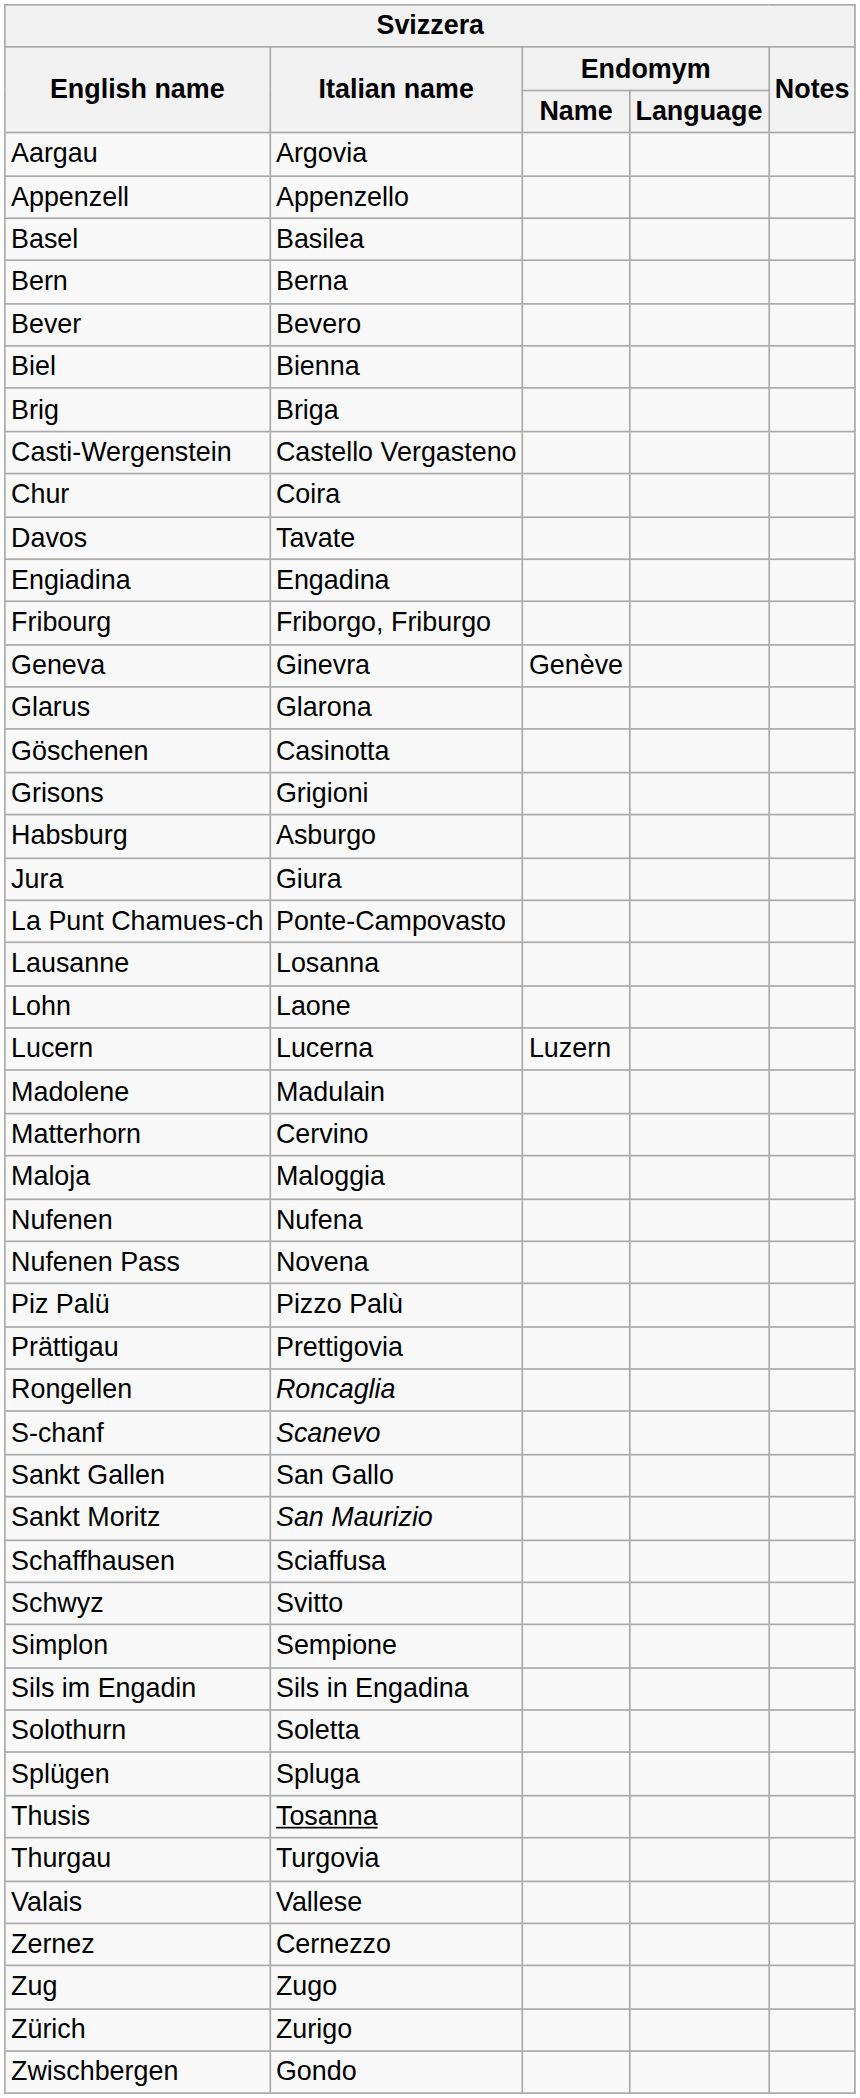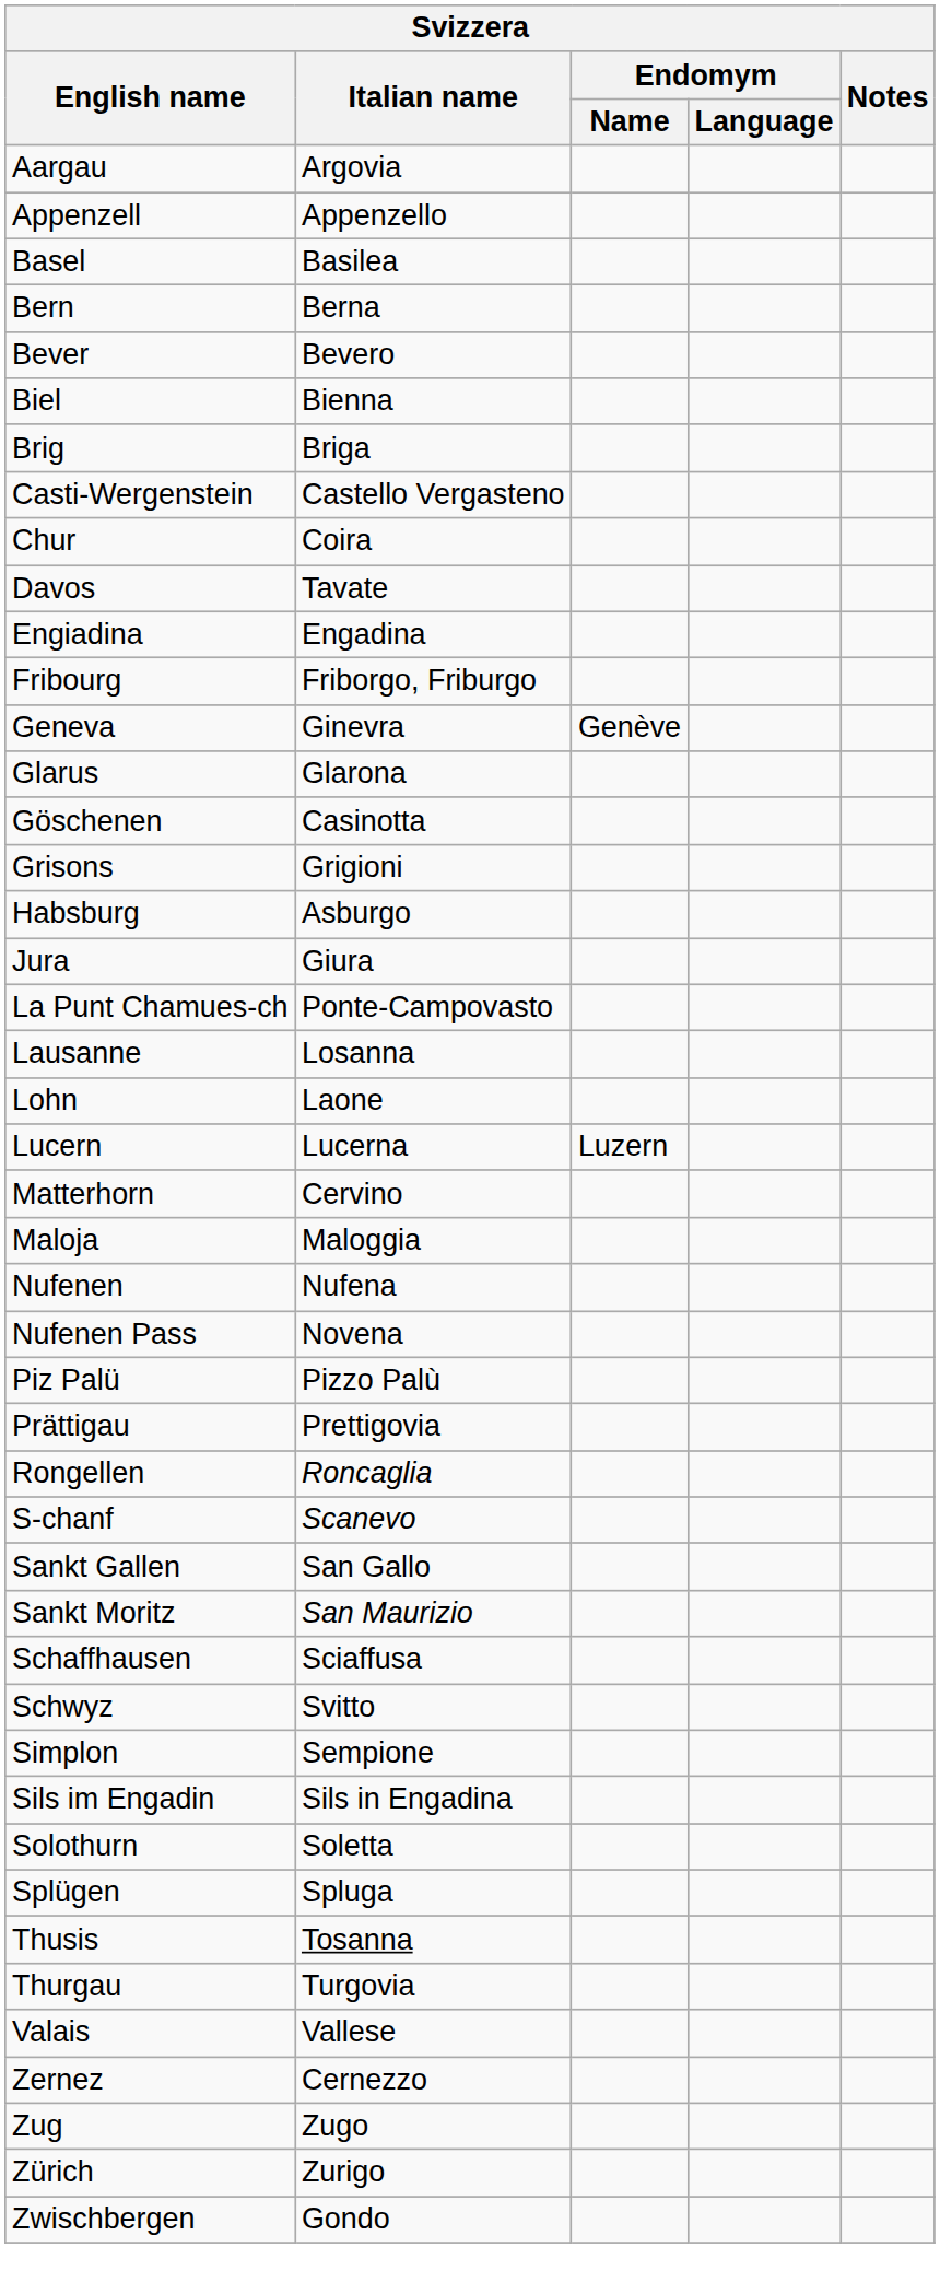- row: Madolene | Madulain
